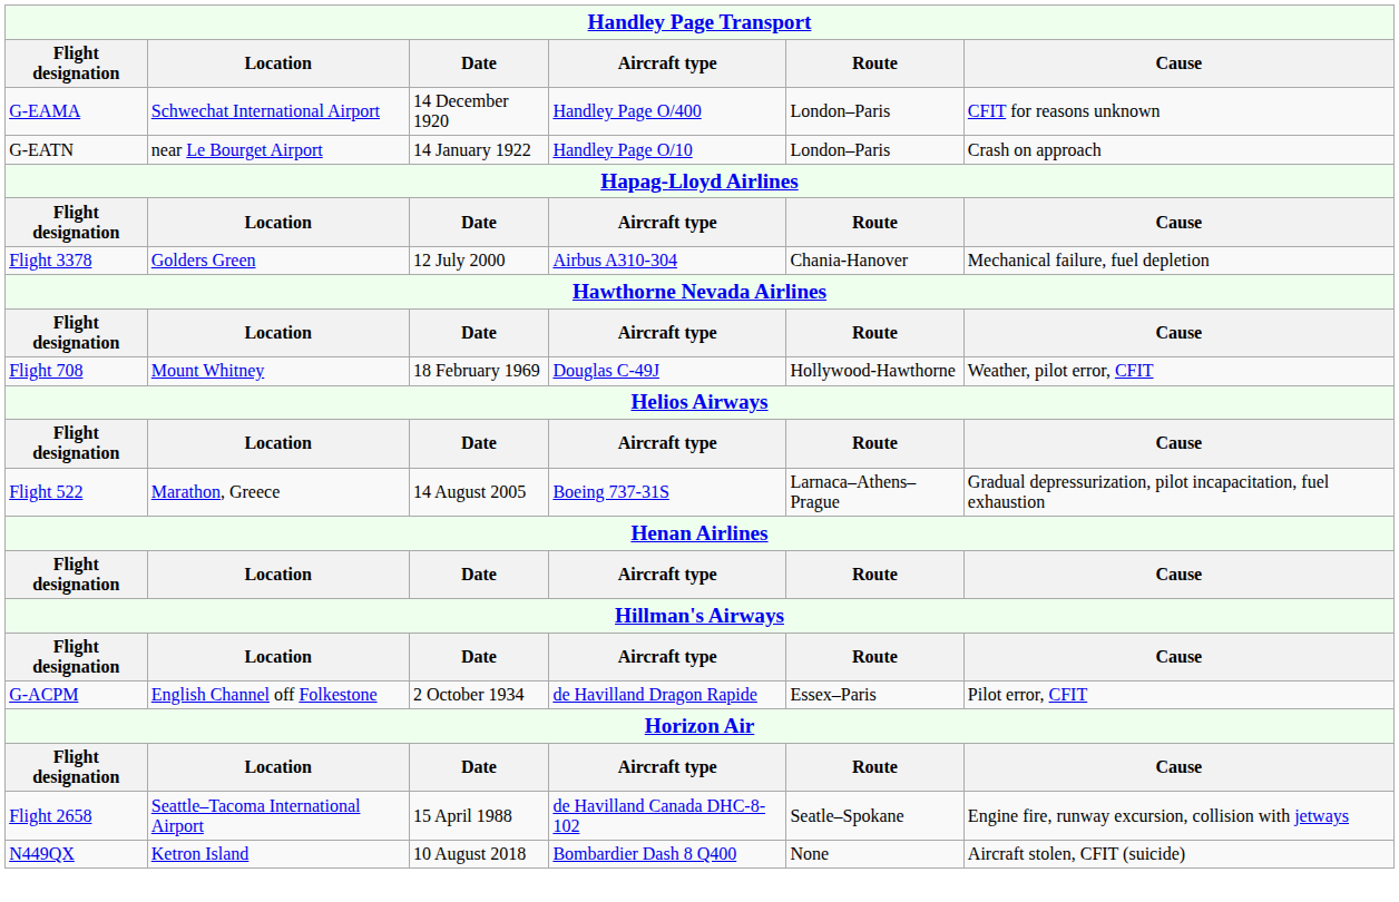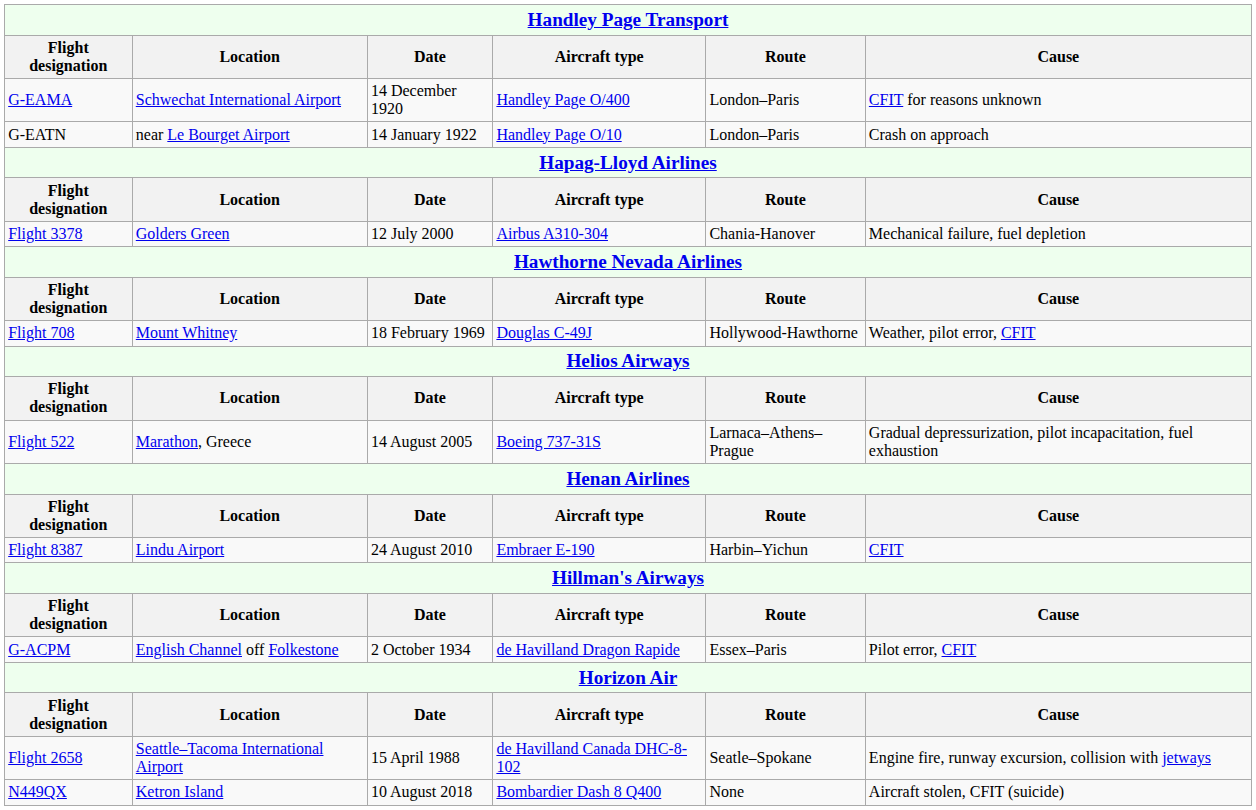+ row: Flight 8387 | Lindu Airport | 24 August 2010 | Embraer E-190 | Harbin–Yichun | CFIT
